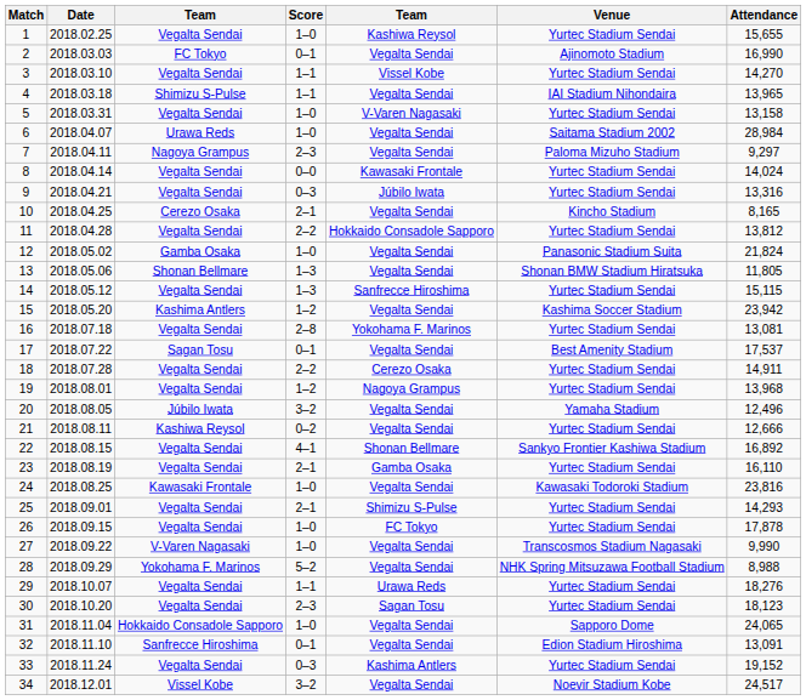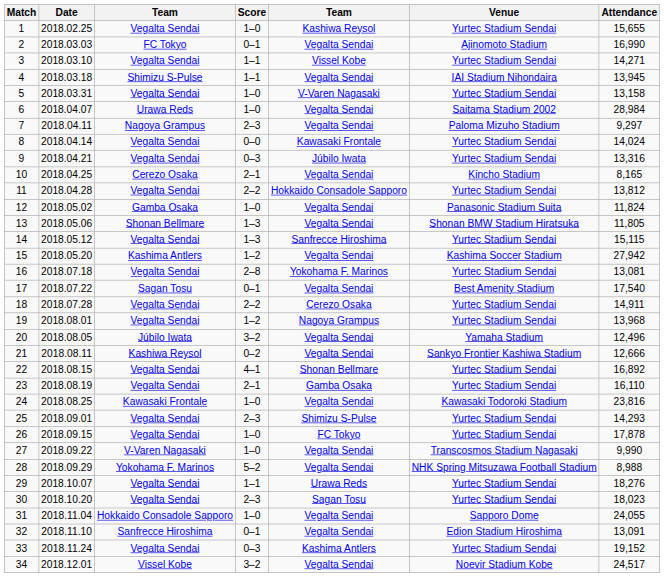3 | Attendance: 14,270 -> 14,271
4 | Attendance: 13,965 -> 13,945
12 | Attendance: 21,824 -> 11,824
15 | Attendance: 23,942 -> 27,942
17 | Attendance: 17,537 -> 17,540
21 | Venue: Yurtec Stadium Sendai -> Sankyo Frontier Kashiwa Stadium
22 | Venue: Sankyo Frontier Kashiwa Stadium -> Yurtec Stadium Sendai
25 | Score: 2–1 -> 2–3
30 | Attendance: 18,123 -> 18,023
31 | Attendance: 24,065 -> 24,055
